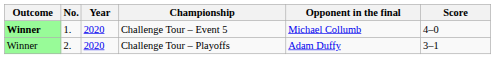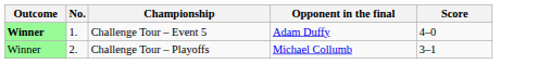- column: Year | 2020 | 2020
Challenge Tour – Event 5 | Opponent in the final: Michael Collumb -> Adam Duffy
Challenge Tour – Playoffs | Opponent in the final: Adam Duffy -> Michael Collumb
